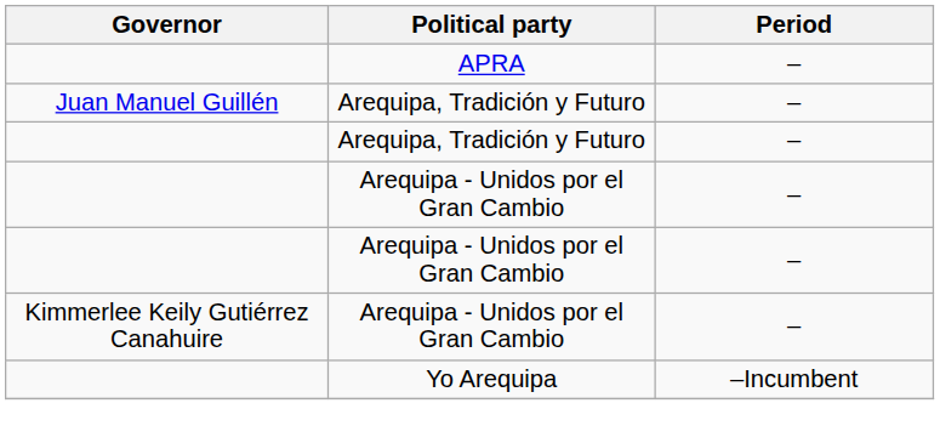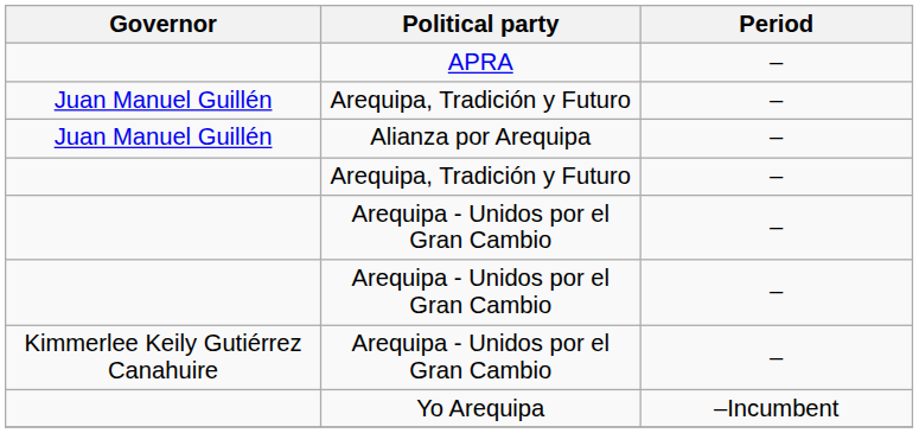+ row: Juan Manuel Guillén | Alianza por Arequipa | –
